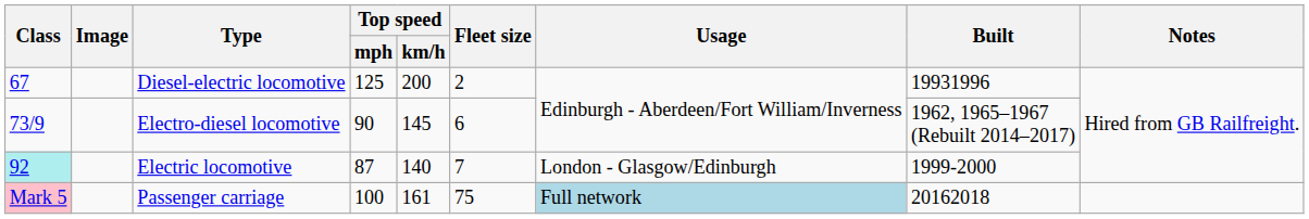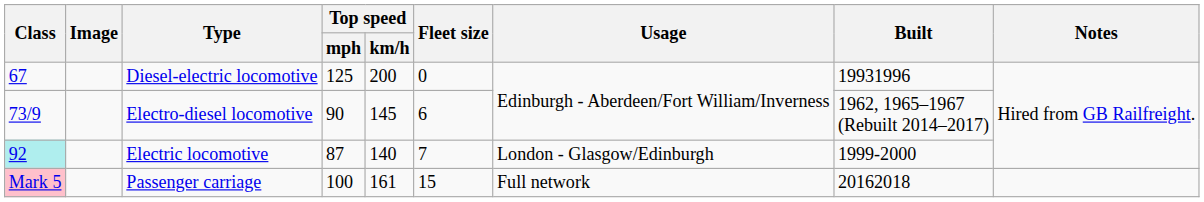Diesel-electric locomotive | Fleet size: 2 -> 0
Passenger carriage | Fleet size: 75 -> 15
Passenger carriage | Usage: lightblue background -> no background
